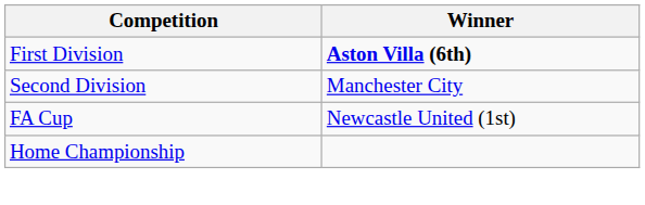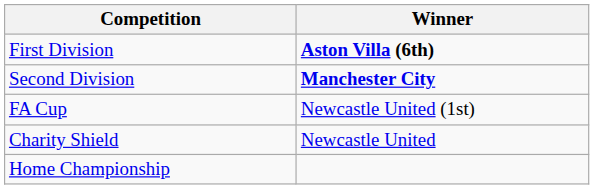Second Division | Winner: normal -> bold
+ row: Charity Shield | Newcastle United
